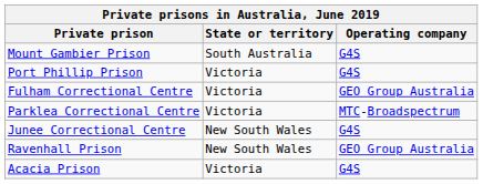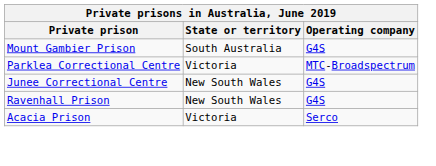- row: Port Phillip Prison | Victoria | G4S
- row: Fulham Correctional Centre | Victoria | GEO Group Australia
Ravenhall Prison | Operating company: GEO Group Australia -> G4S
Acacia Prison | Operating company: G4S -> Serco
